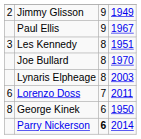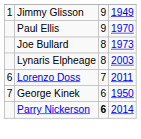Jimmy Glisson | column 1: 2 -> 1
Paul Ellis | column 4: 1967 -> 1970
- row: 3 | Les Kennedy | 8 | 1951
Joe Bullard | column 4: 1970 -> 1973
George Kinek | column 1: 8 -> 7
